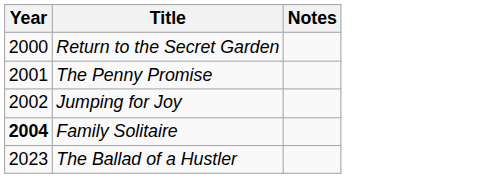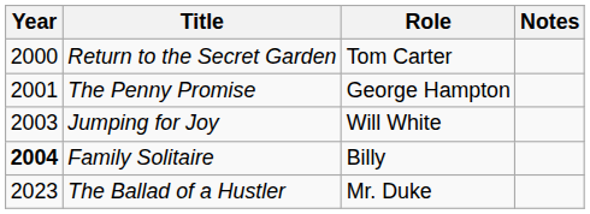+ column: Role | Tom Carter | George Hampton | Will White | Billy | Mr. Duke
Jumping for Joy | Year: 2002 -> 2003
